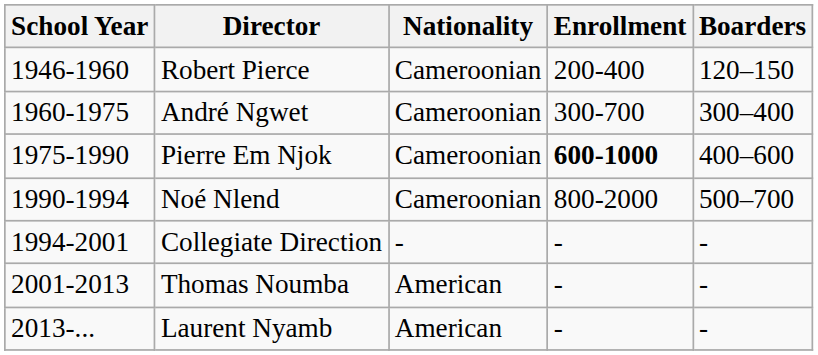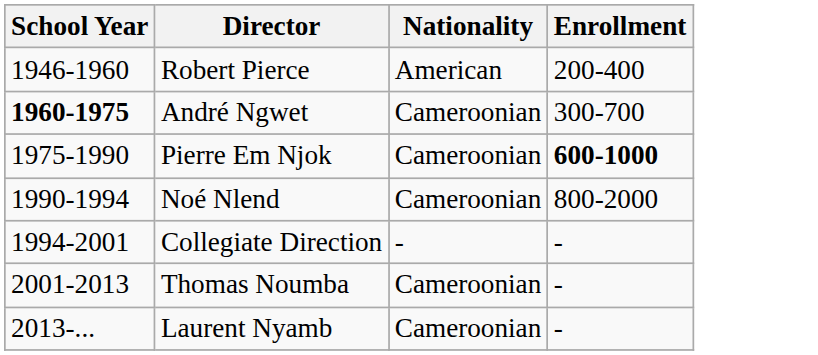- column: Boarders | 120–150 | 300–400 | 400–600 | 500–700 | - | - | -
Robert Pierce | Nationality: Cameroonian -> American
André Ngwet | School Year: normal -> bold
Thomas Noumba | Nationality: American -> Cameroonian
Laurent Nyamb | Nationality: American -> Cameroonian
